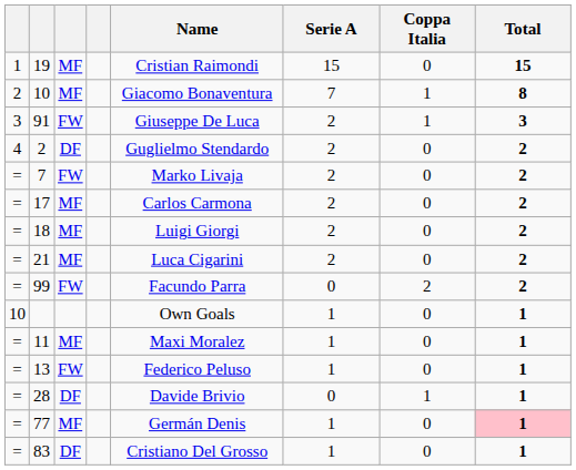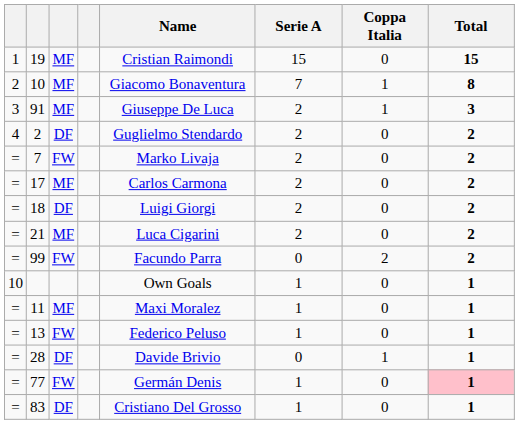91 | column 3: FW -> MF
18 | column 3: MF -> DF
77 | column 3: MF -> FW
